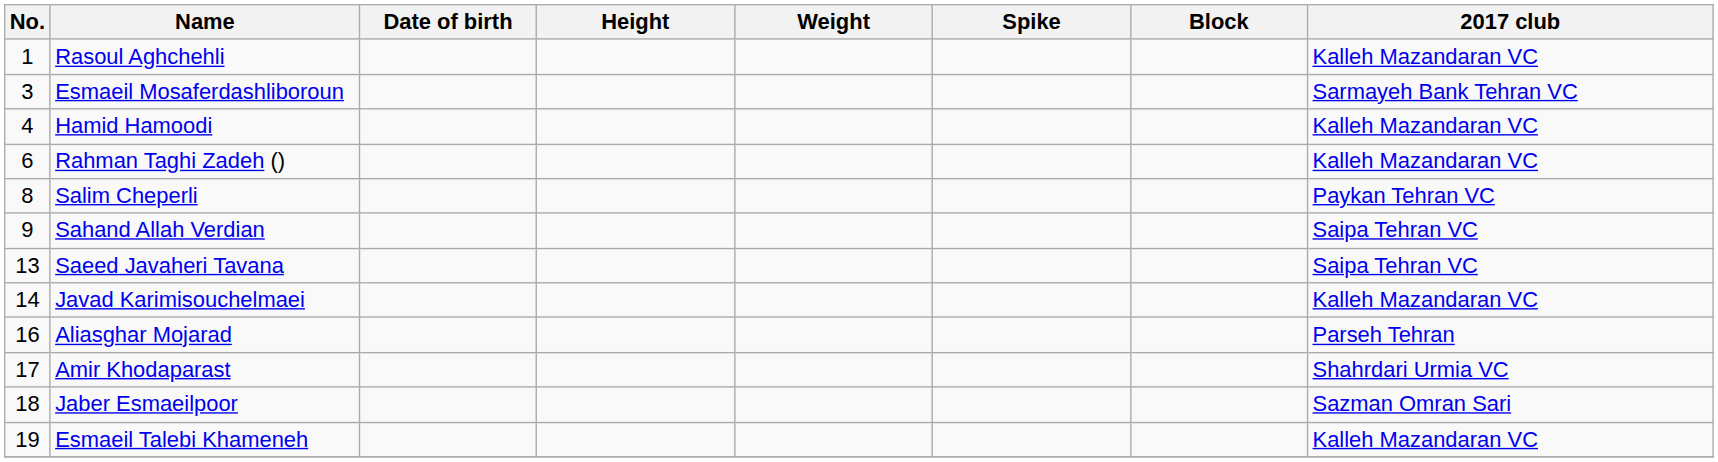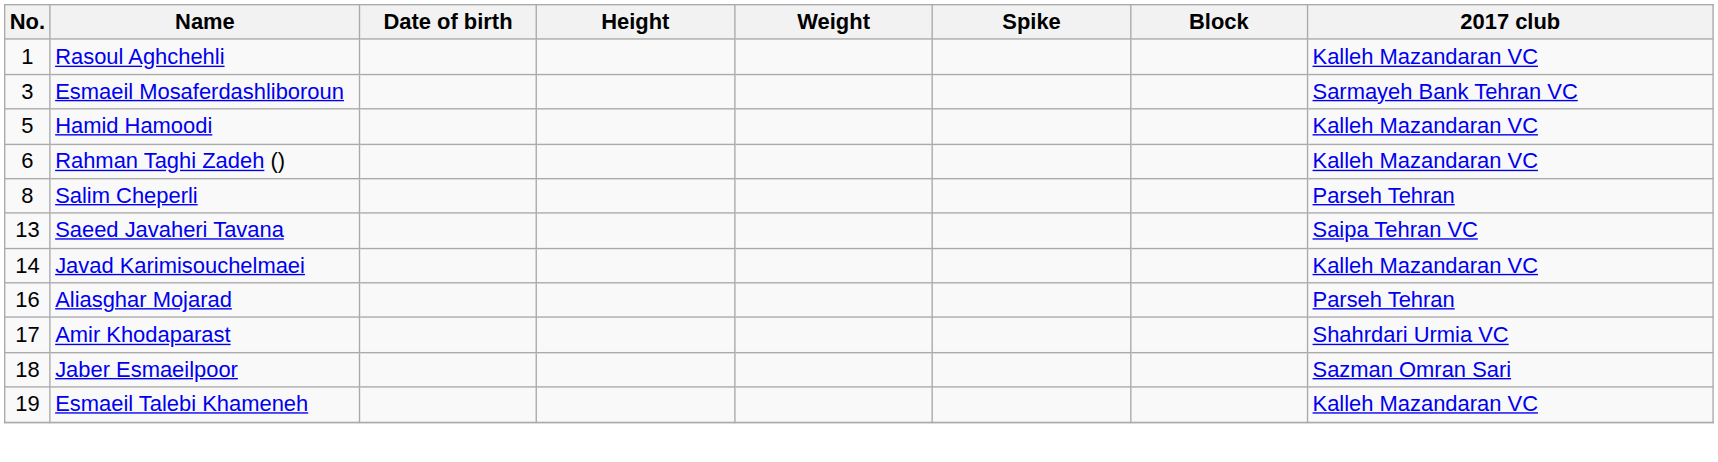Hamid Hamoodi | No.: 4 -> 5
Salim Cheperli | 2017 club: Paykan Tehran VC -> Parseh Tehran
- row: 9 | Sahand Allah Verdian | Saipa Tehran VC
